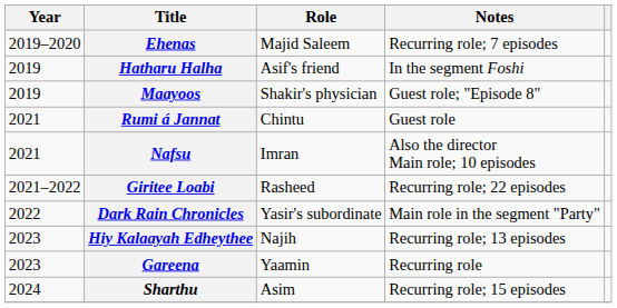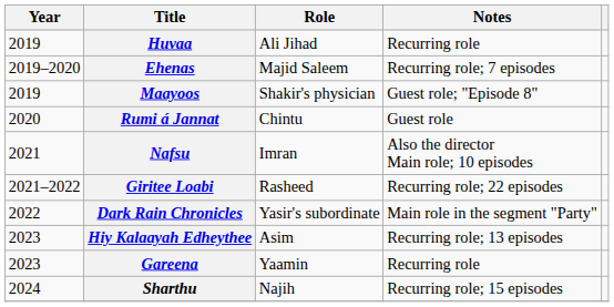+ row: 2019 | Huvaa | Ali Jihad | Recurring role
- row: 2019 | Hatharu Halha | Asif's friend | In the segment Foshi
Rumi á Jannat | Year: 2021 -> 2020
Hiy Kalaayah Edheythee | Role: Najih -> Asim
Sharthu | Role: Asim -> Najih
